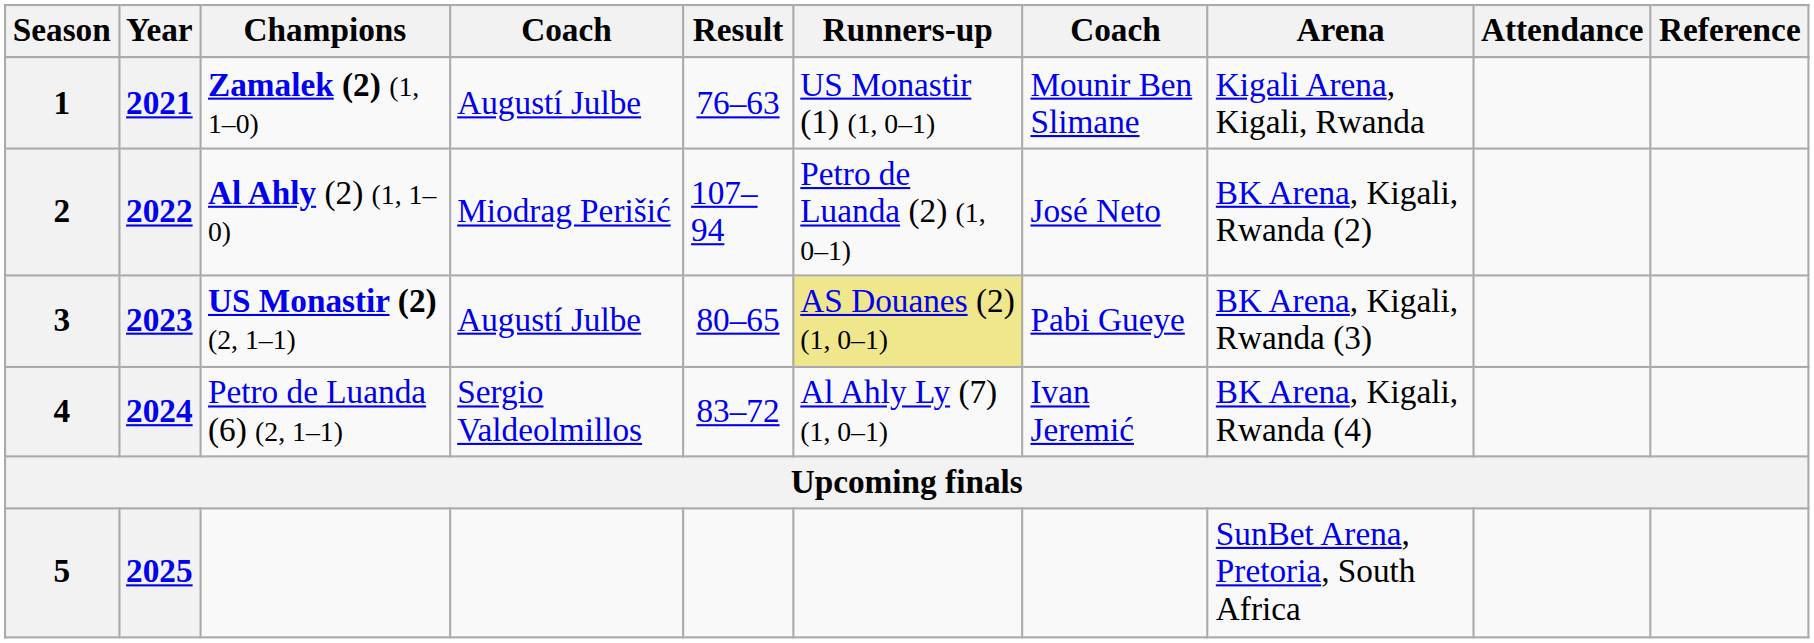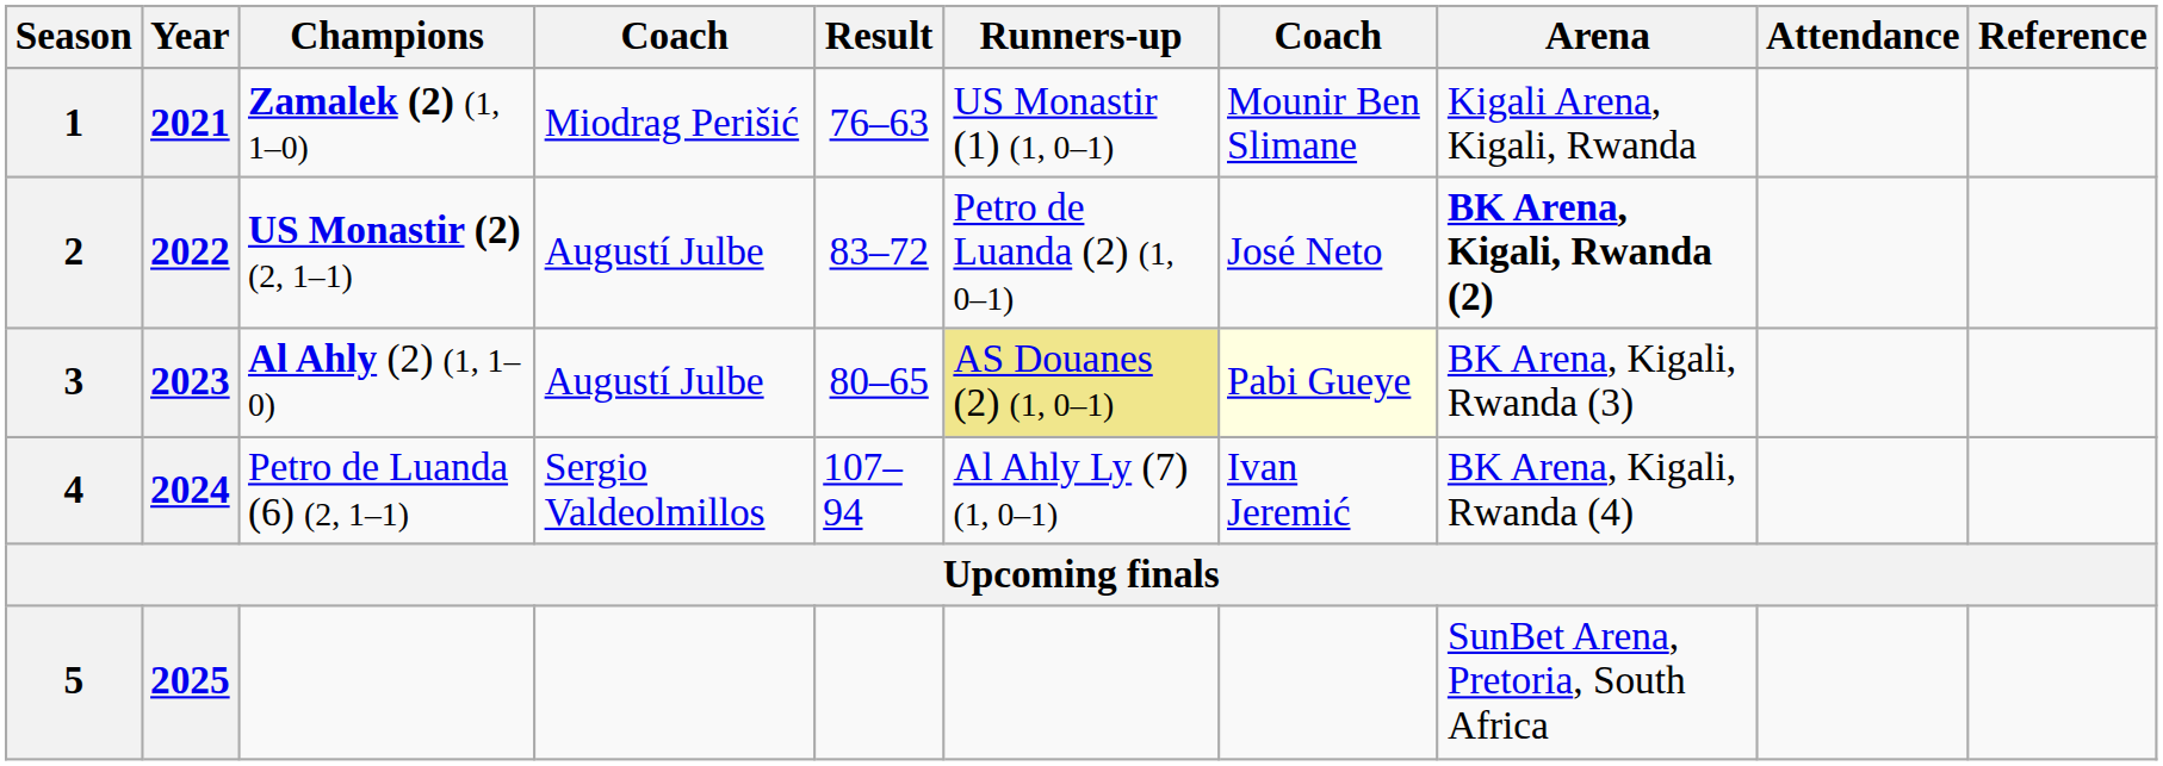1 | column 4: Augustí Julbe -> Miodrag Perišić
2 | Champions: Al Ahly (2) (1, 1–0) -> US Monastir (2) (2, 1–1)
2 | column 4: Miodrag Perišić -> Augustí Julbe
2 | Result: 107–94 -> 83–72
2 | Arena: normal -> bold
3 | Champions: US Monastir (2) (2, 1–1) -> Al Ahly (2) (1, 1–0)
3 | column 7: no background -> lightyellow background
4 | Result: 83–72 -> 107–94
